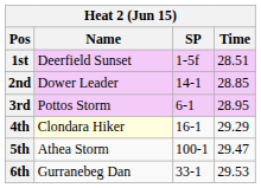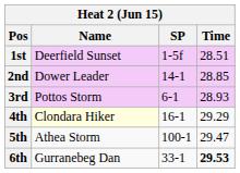3rd | Time: 28.95 -> 28.93
6th | Time: normal -> bold
